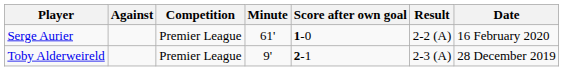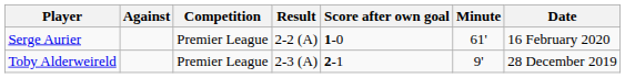columns swapped: Minute <-> Result
